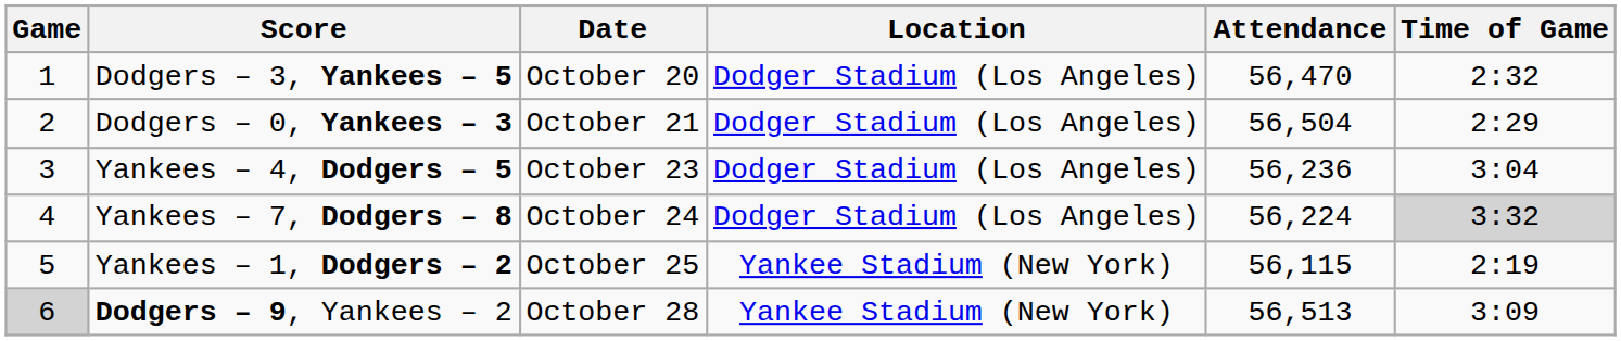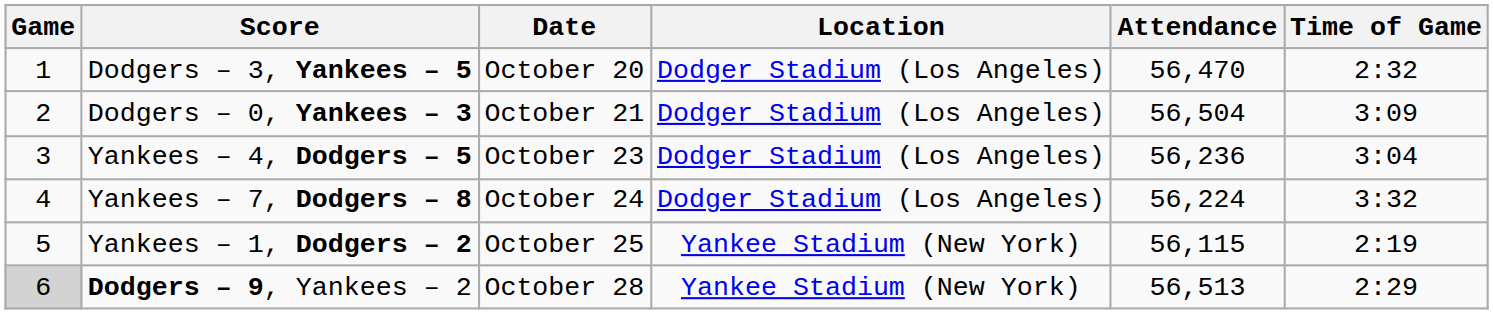Dodgers – 0, Yankees – 3 | Time of Game: 2:29 -> 3:09
Yankees – 7, Dodgers – 8 | Time of Game: lightgrey background -> no background
Dodgers – 9, Yankees – 2 | Time of Game: 3:09 -> 2:29
